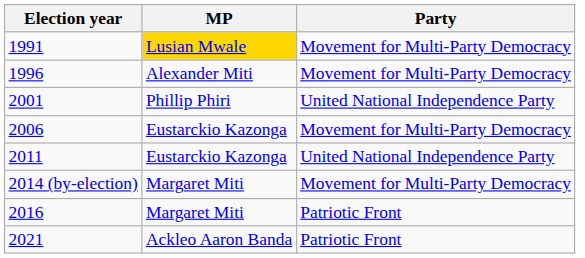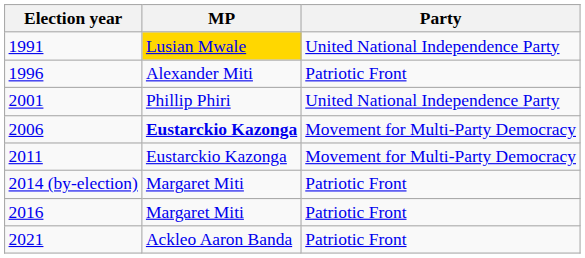1991 | Party: Movement for Multi-Party Democracy -> United National Independence Party
1996 | Party: Movement for Multi-Party Democracy -> Patriotic Front
2006 | MP: normal -> bold
2011 | Party: United National Independence Party -> Movement for Multi-Party Democracy
2014 (by-election) | Party: Movement for Multi-Party Democracy -> Patriotic Front
